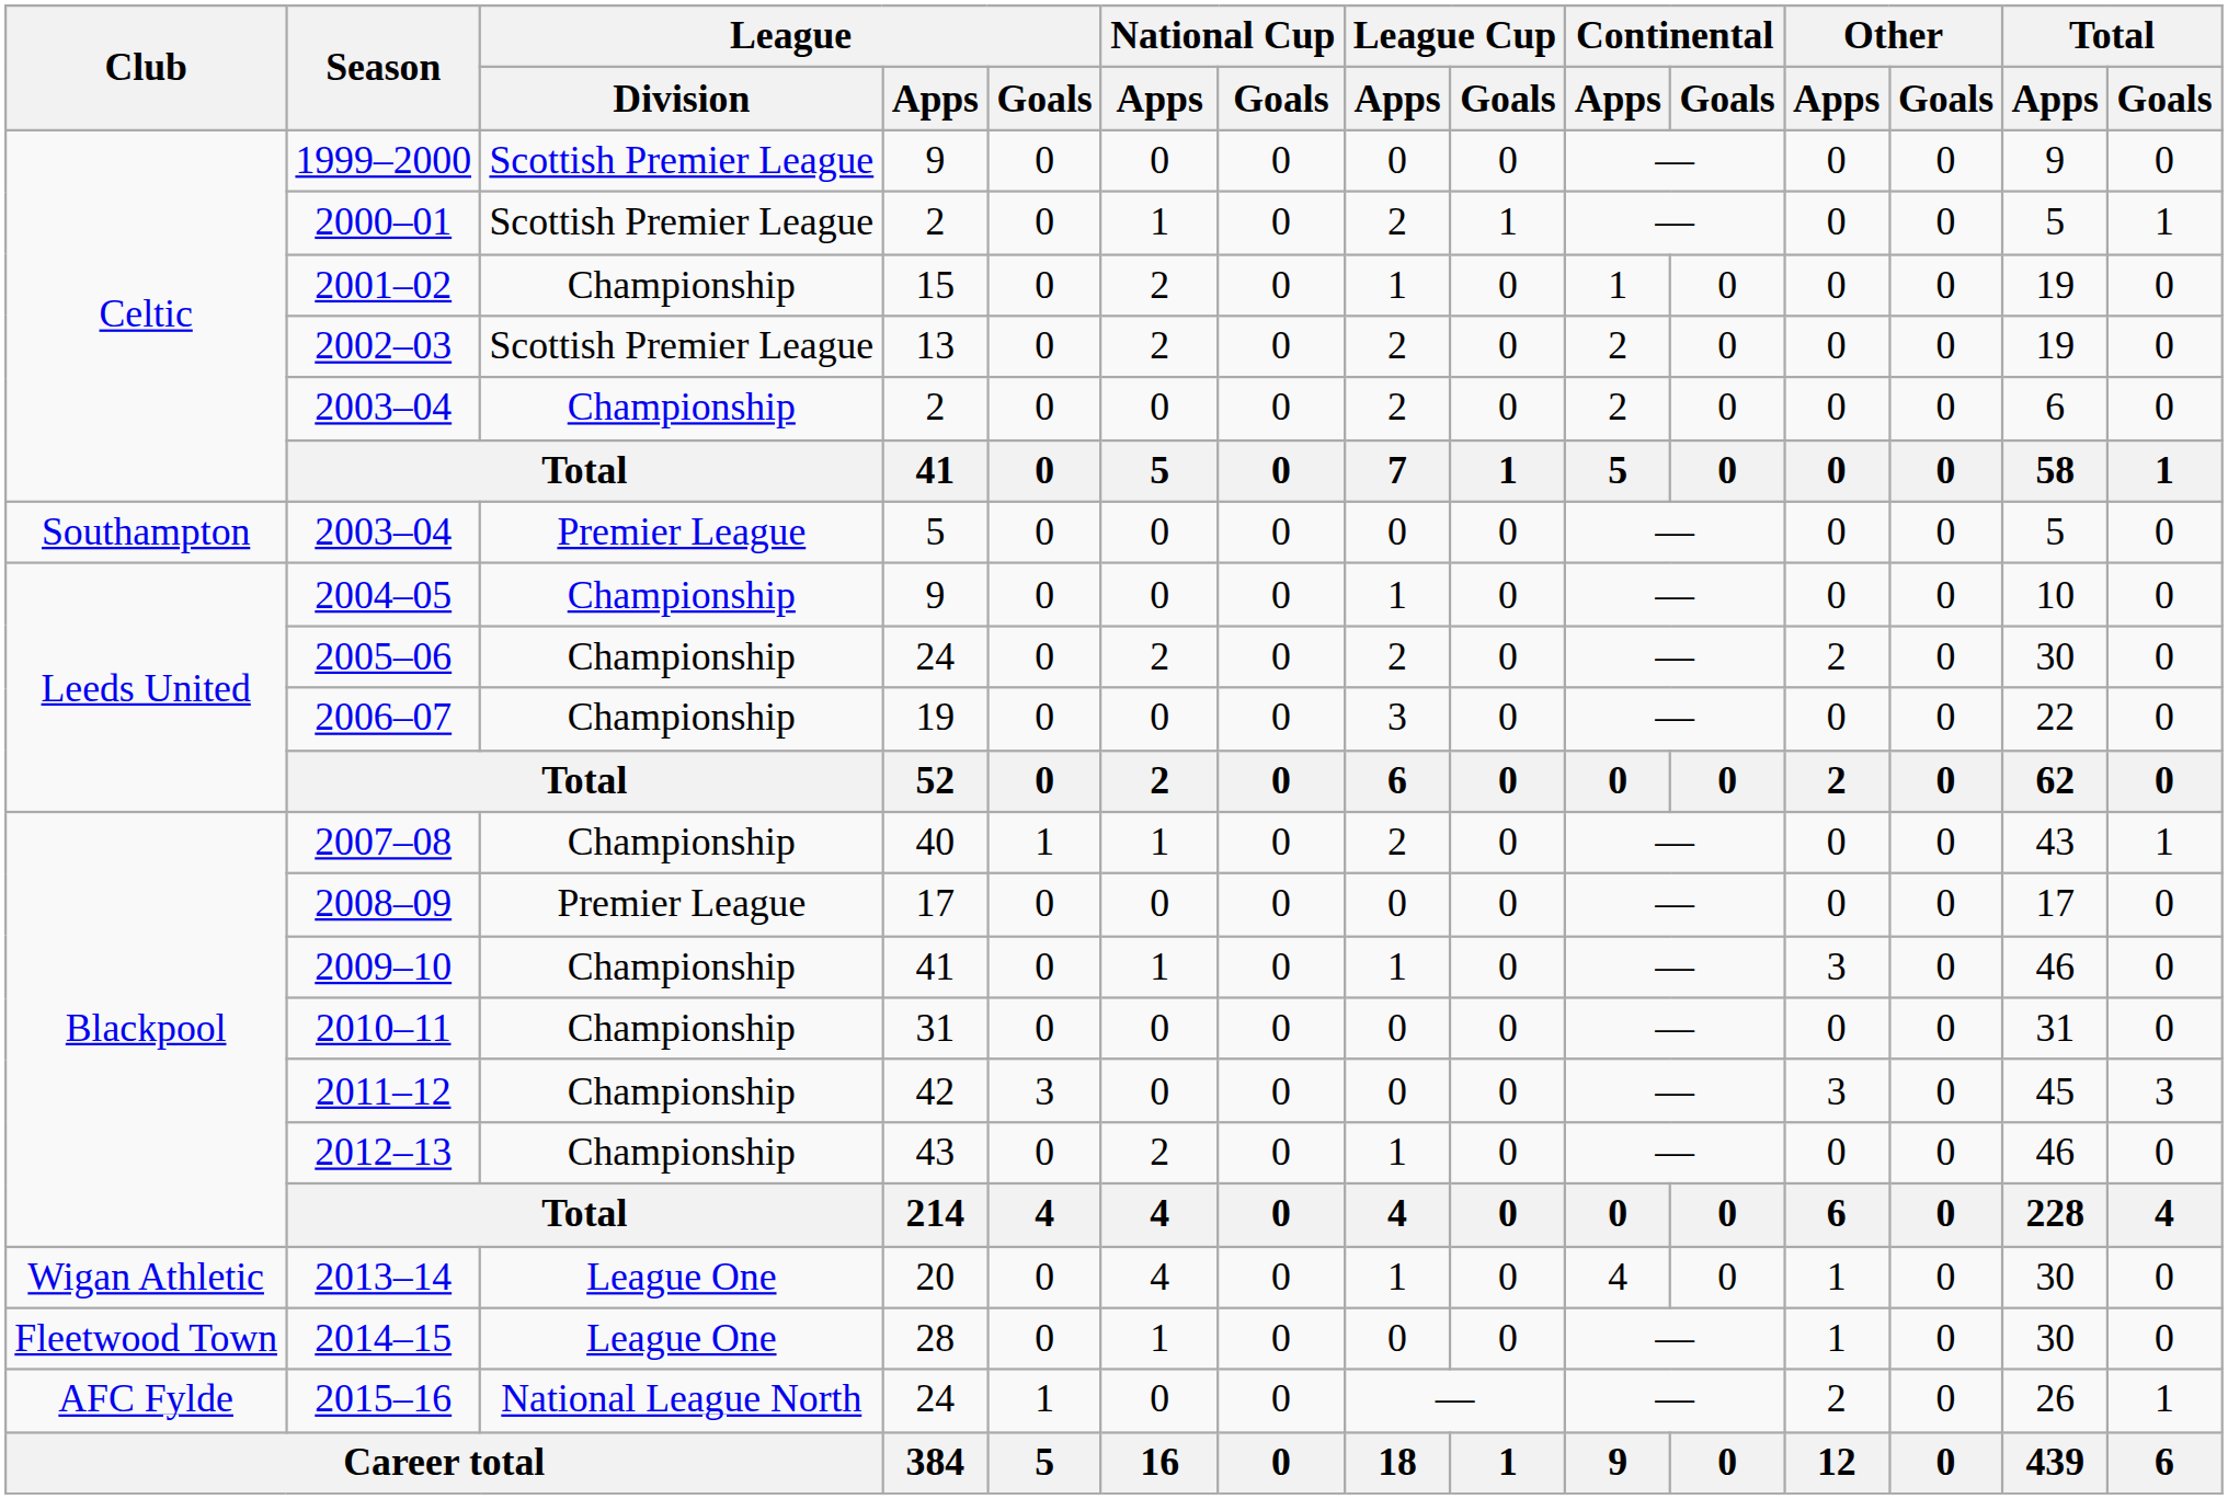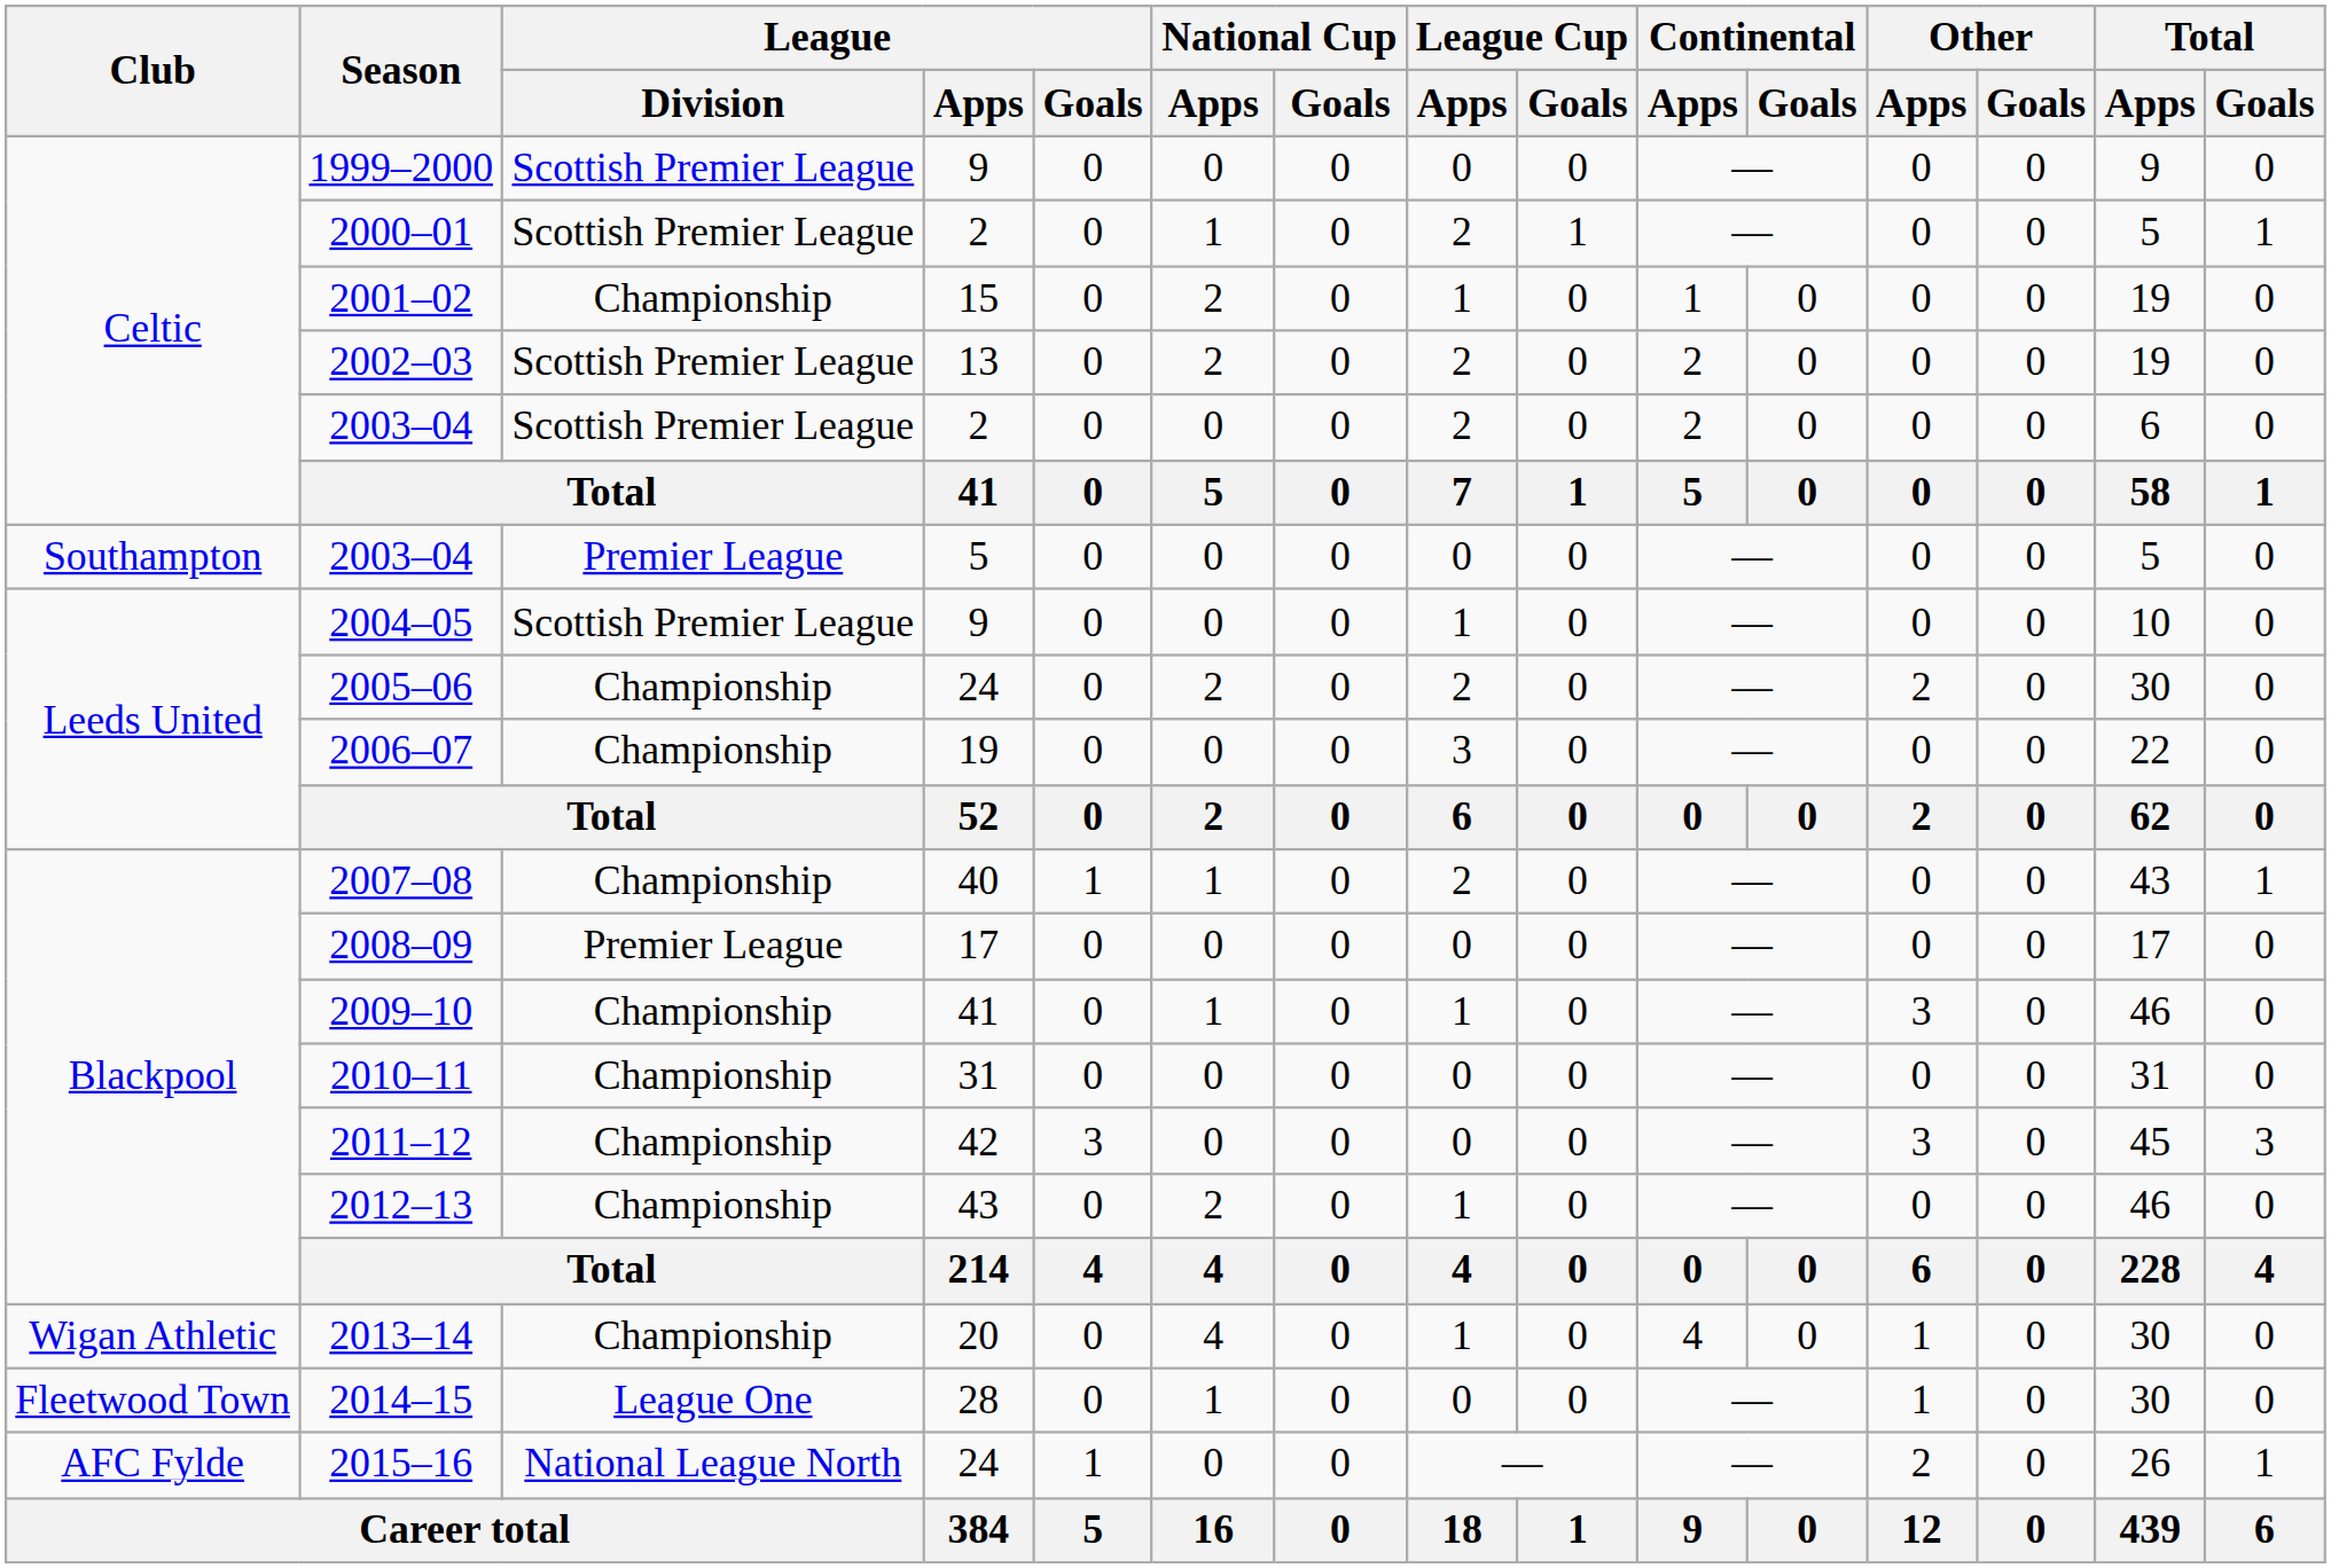2003–04 / 2 | League / Division: Championship -> Scottish Premier League
2004–05 | League / Division: Championship -> Scottish Premier League
2013–14 | League / Division: League One -> Championship
